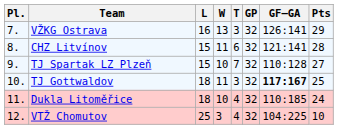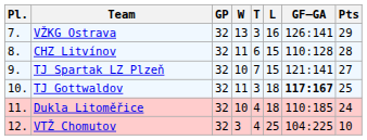columns swapped: GP <-> L
CHZ Litvínov | GF–GA: 121:141 -> 110:128
TJ Spartak LZ Plzeň | GF–GA: 110:128 -> 121:141
